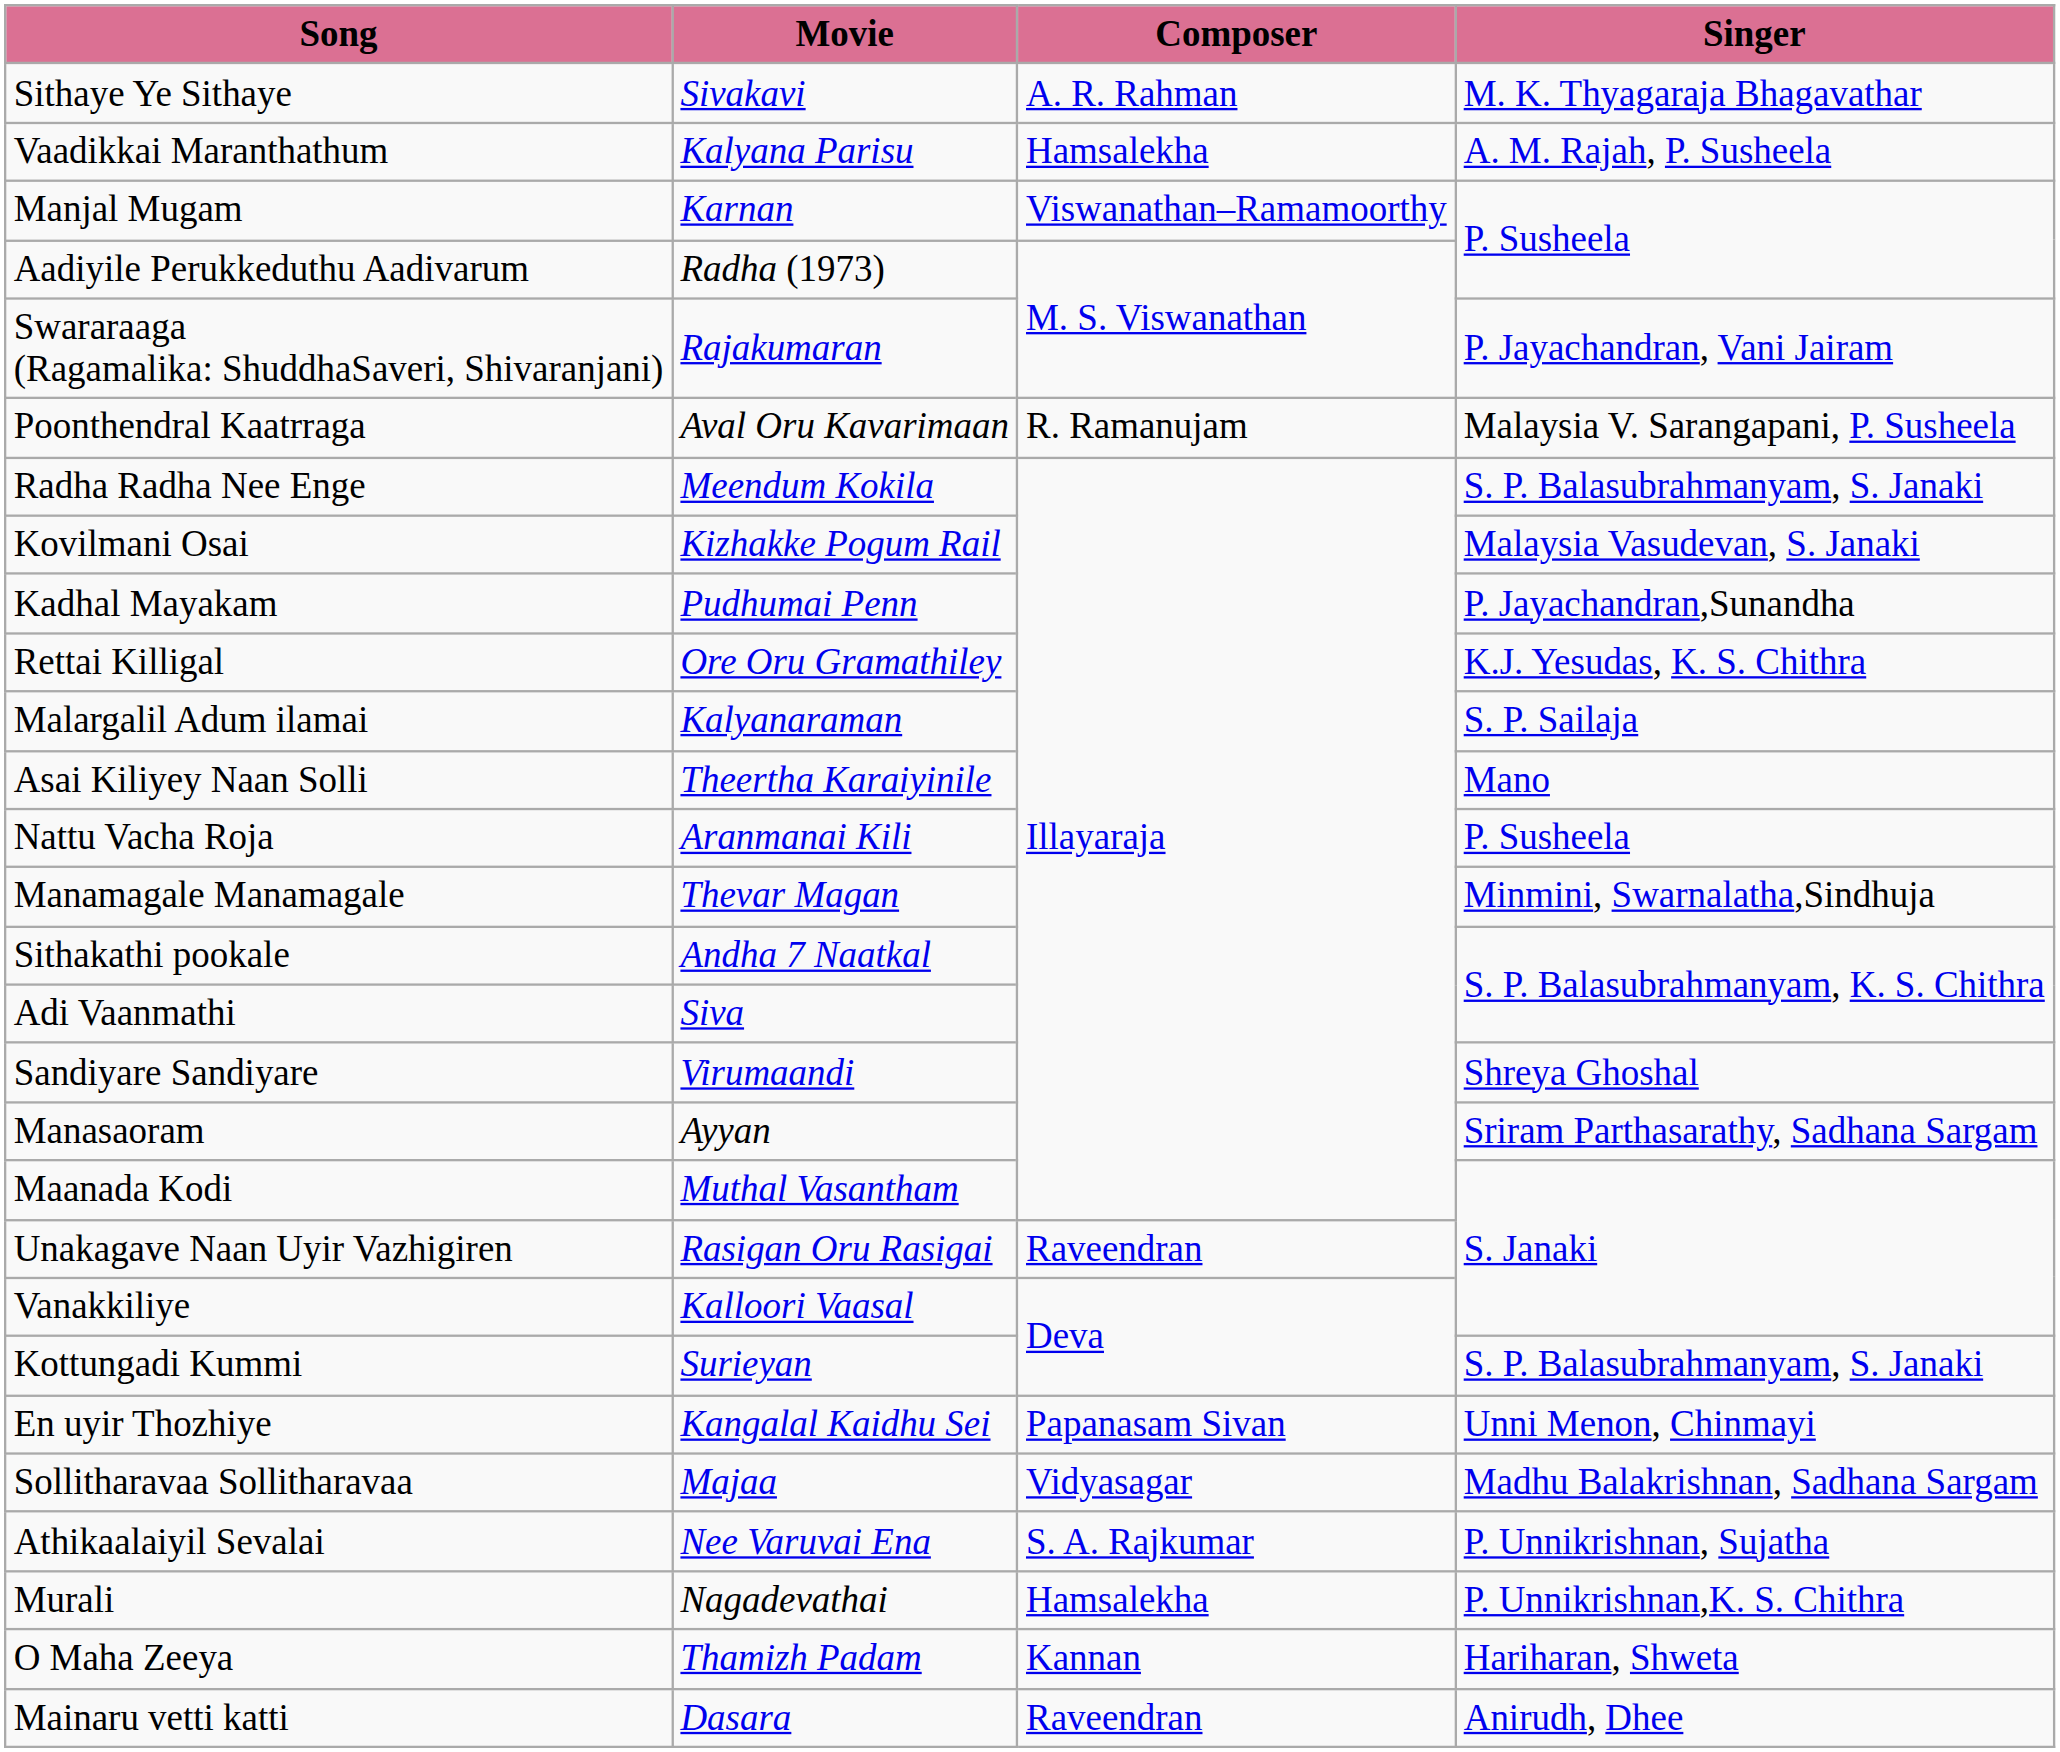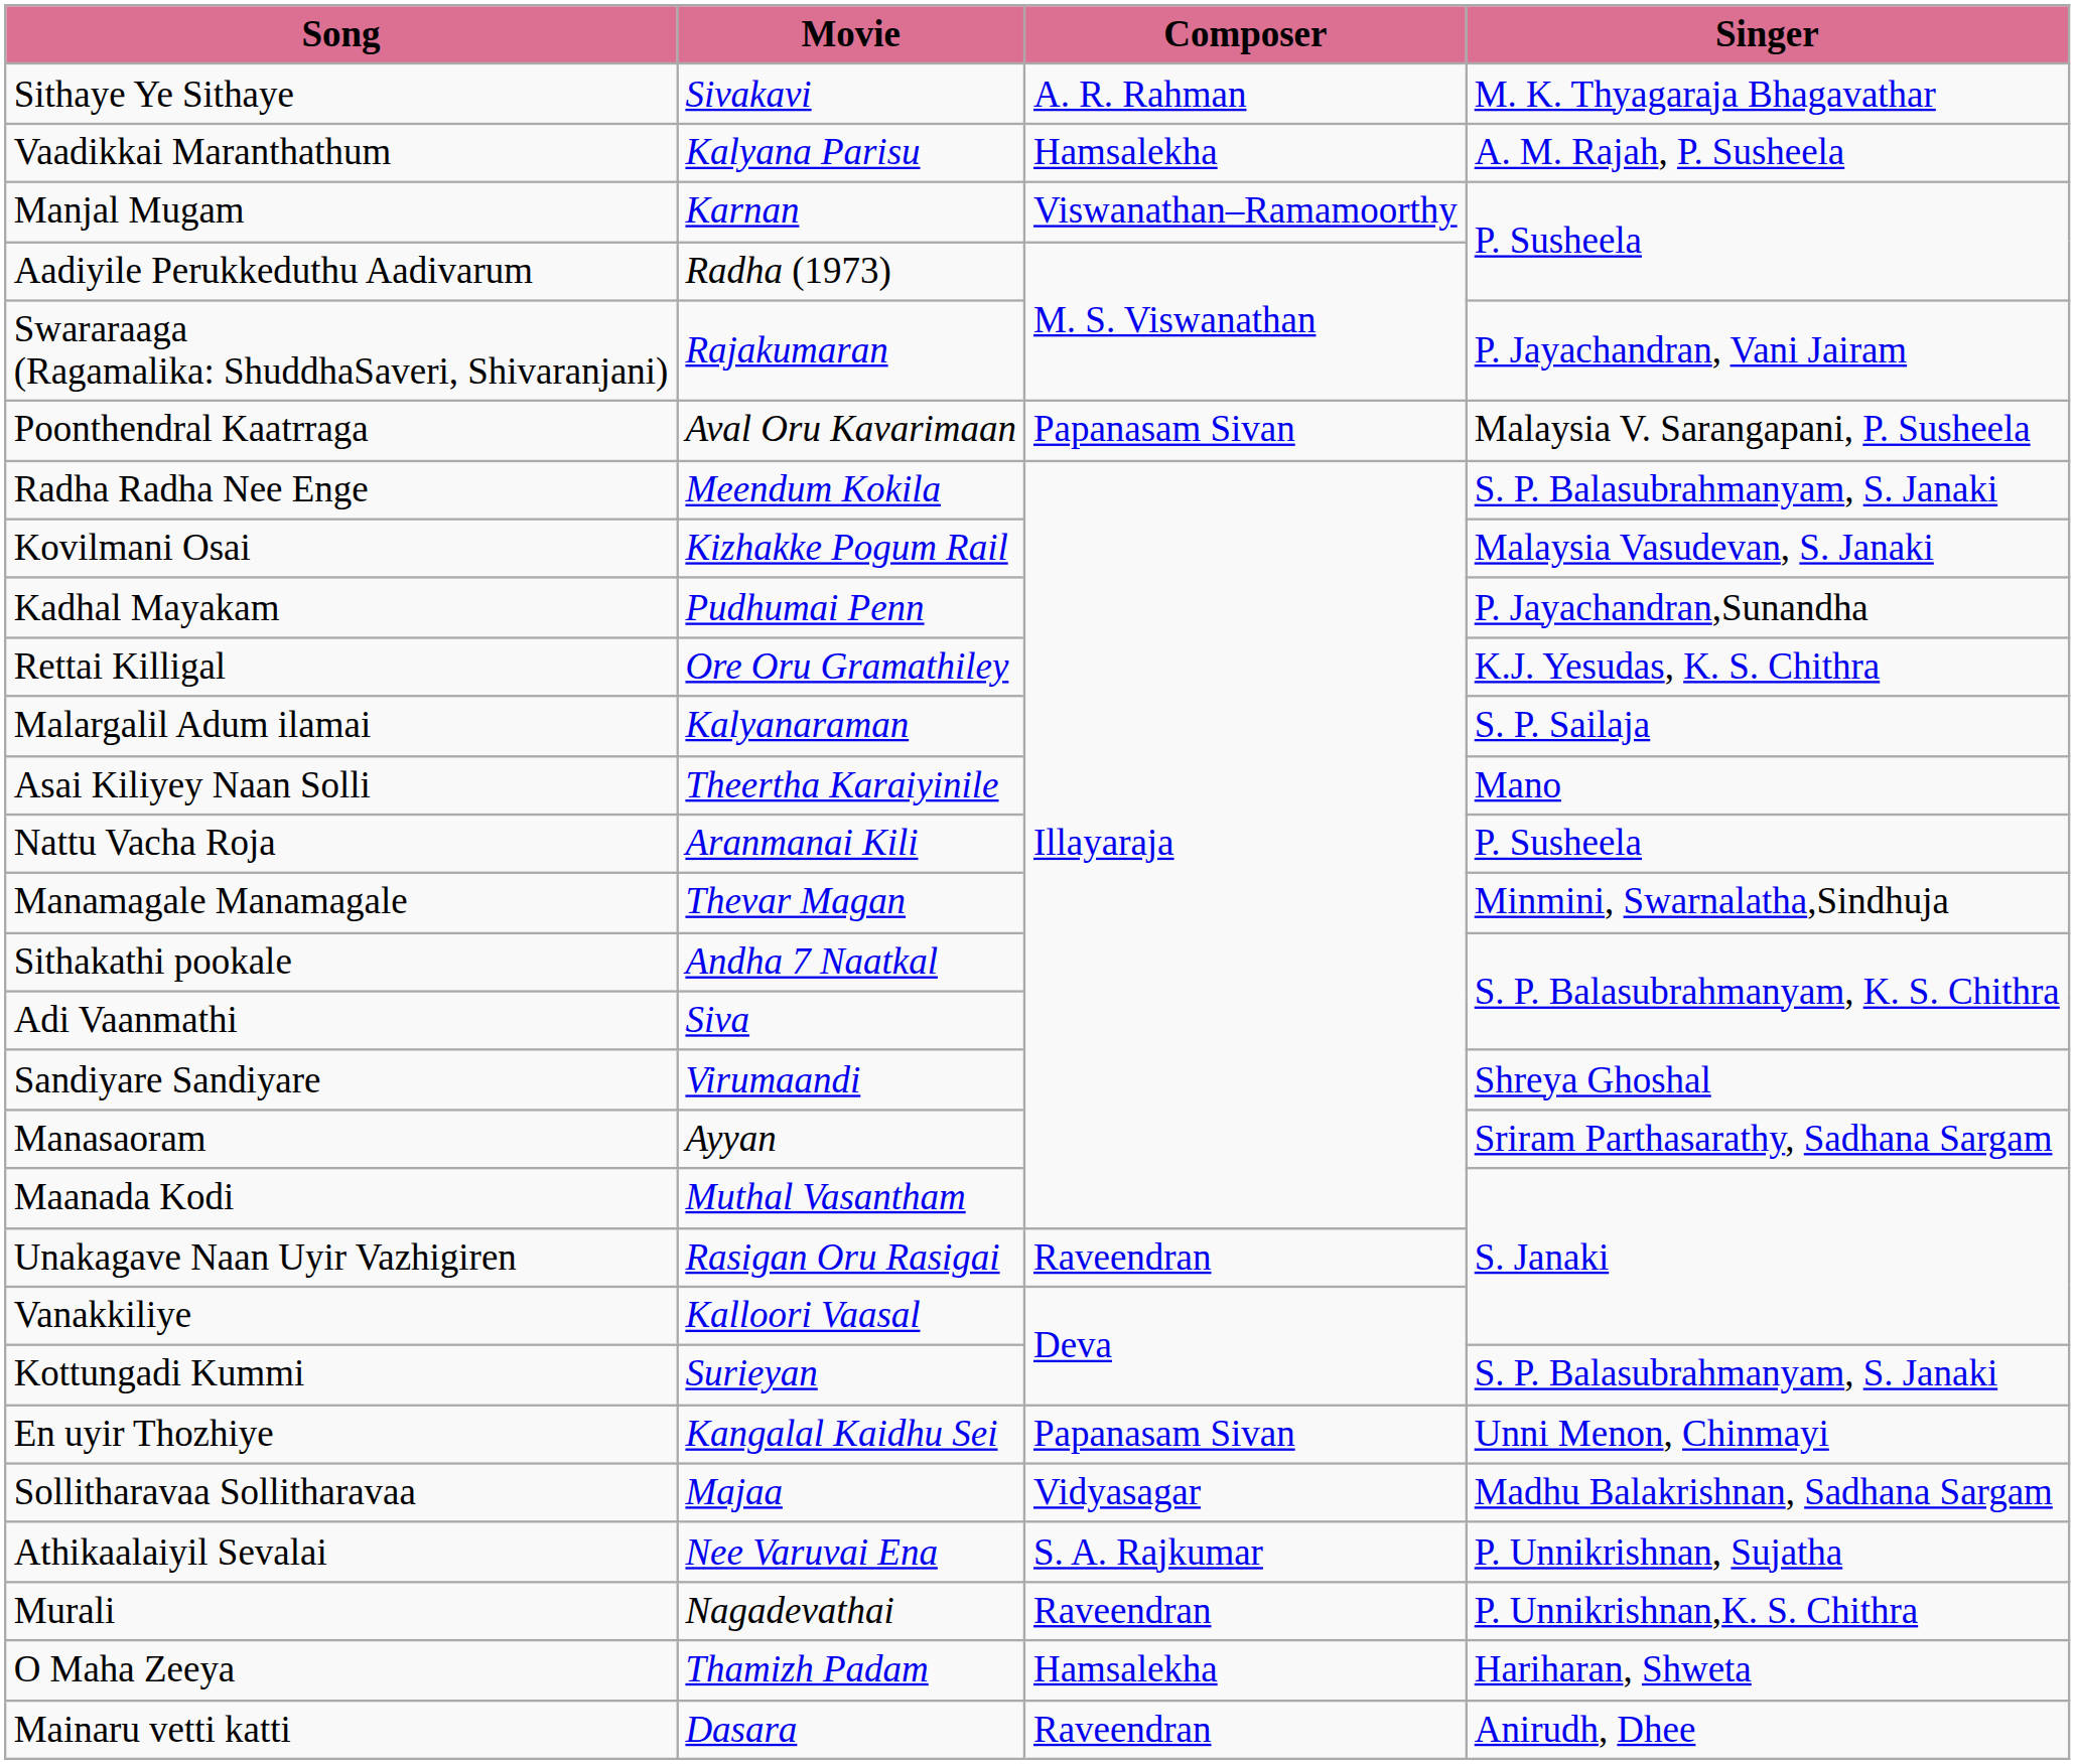Poonthendral Kaatrraga | Composer: R. Ramanujam -> Papanasam Sivan
Murali | Composer: Hamsalekha -> Raveendran
O Maha Zeeya | Composer: Kannan -> Hamsalekha
